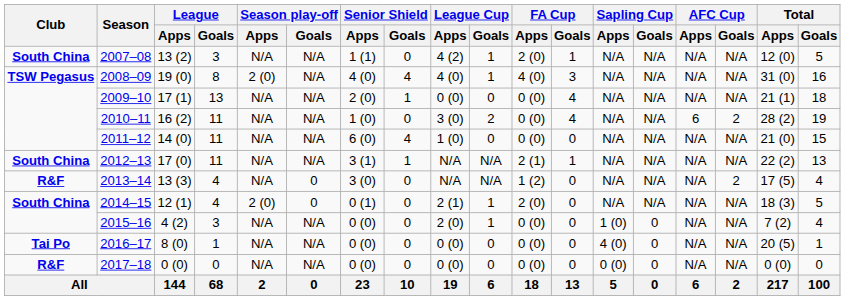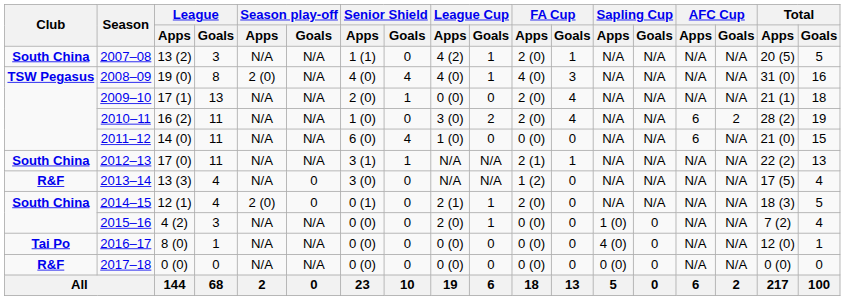2007–08 | Total / Apps: 12 (0) -> 20 (5)
2009–10 | FA Cup / Apps: 0 (0) -> 2 (0)
2010–11 | FA Cup / Apps: 0 (0) -> 2 (0)
2011–12 | AFC Cup / Apps: N/A -> 6
2013–14 | AFC Cup / Goals: 2 -> N/A
2016–17 | Total / Apps: 20 (5) -> 12 (0)
